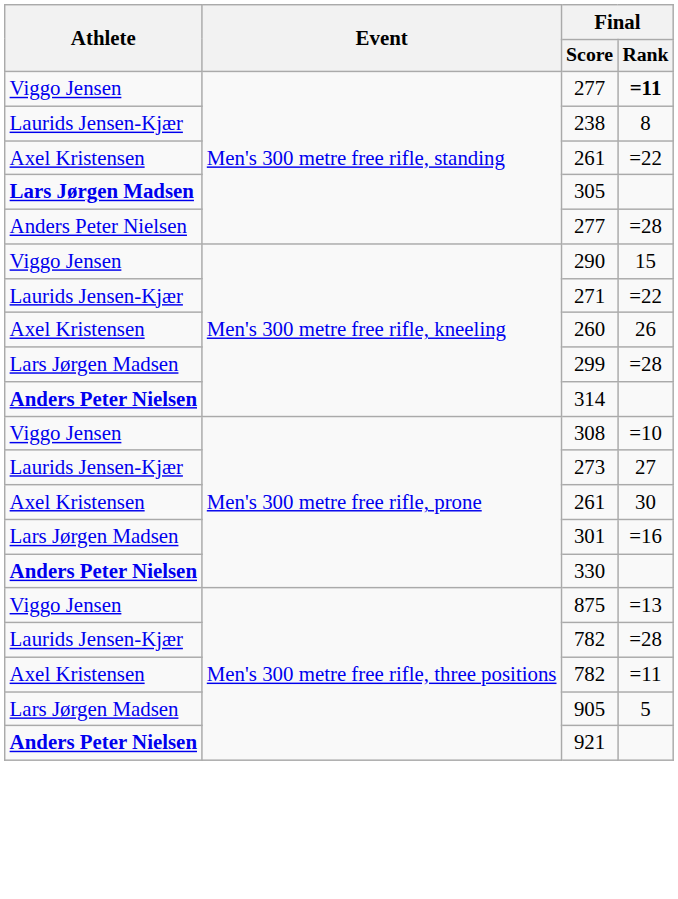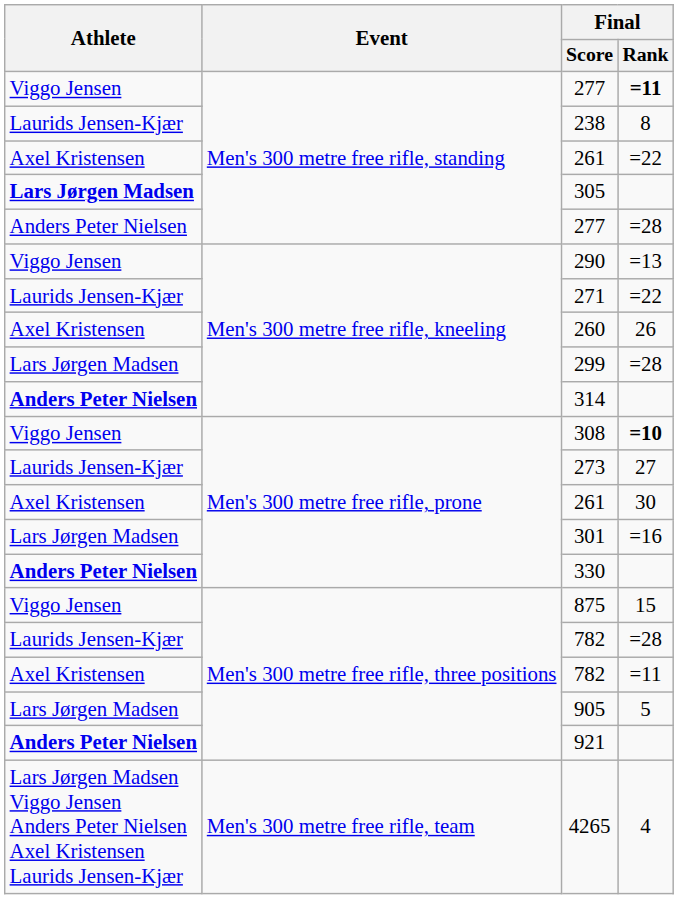290 | Final / Rank: 15 -> =13
308 | Final / Rank: normal -> bold
875 | Final / Rank: =13 -> 15
+ row: Lars Jørgen Madsen Viggo Jensen Anders Peter Nielsen Axel Kristensen Laurids Jensen-Kjær | Men's 300 metre free rifle, team | 4265 | 4
